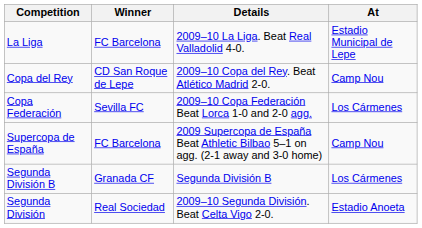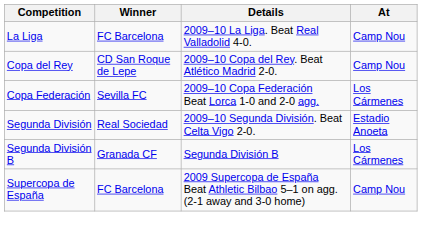La Liga | At: Estadio Municipal de Lepe -> Camp Nou
rows swapped: Segunda División <-> Supercopa de España
